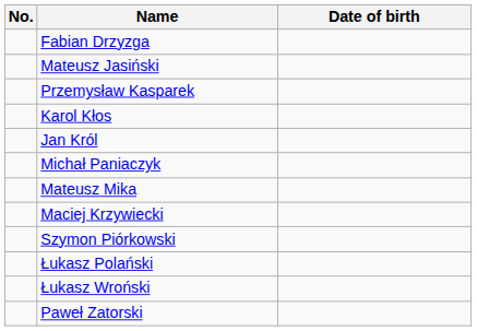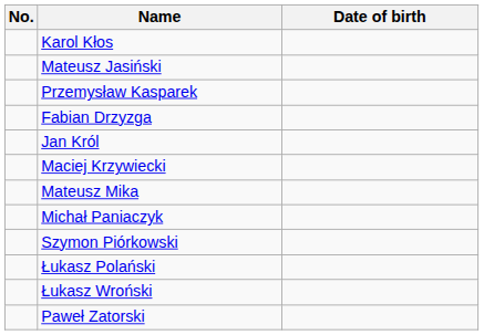rows swapped: Fabian Drzyzga <-> Karol Kłos
rows swapped: Maciej Krzywiecki <-> Michał Paniaczyk
